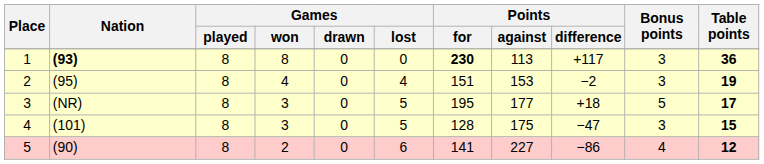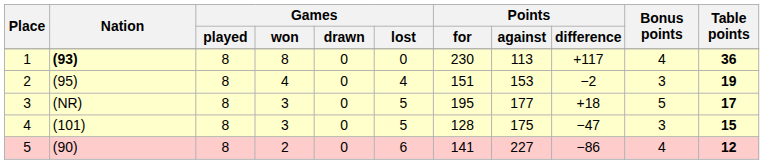1 | Points / for: bold -> normal
1 | Bonus points: 3 -> 4
